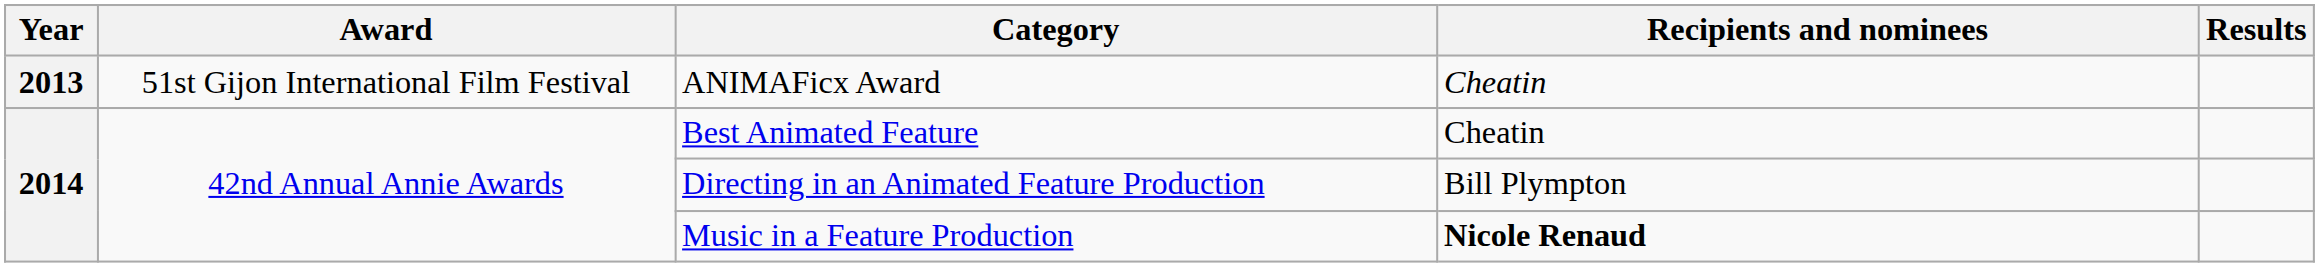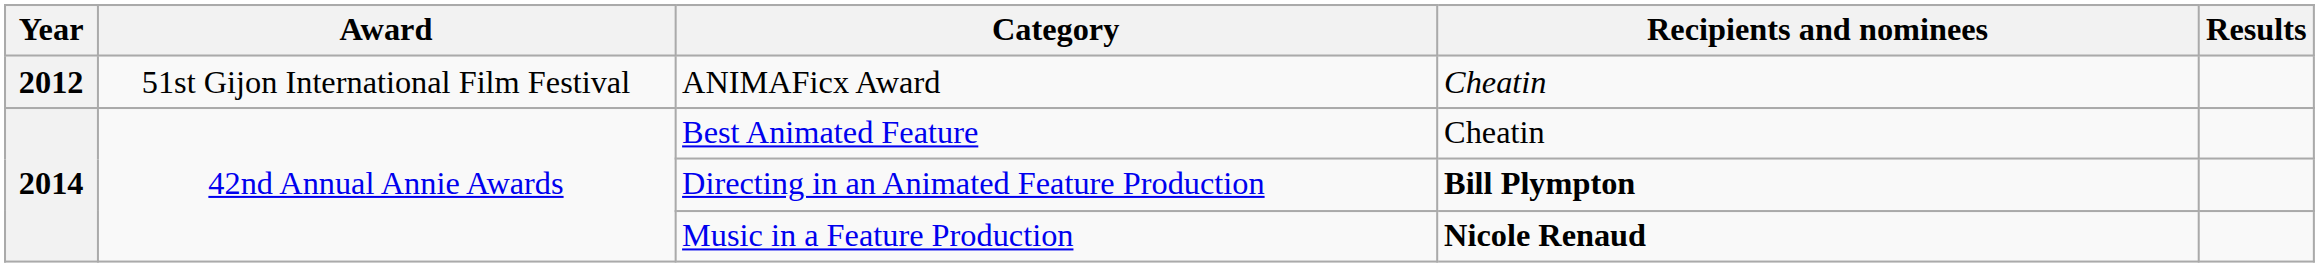ANIMAFicx Award | Year: 2013 -> 2012
Directing in an Animated Feature Production | Recipients and nominees: normal -> bold
